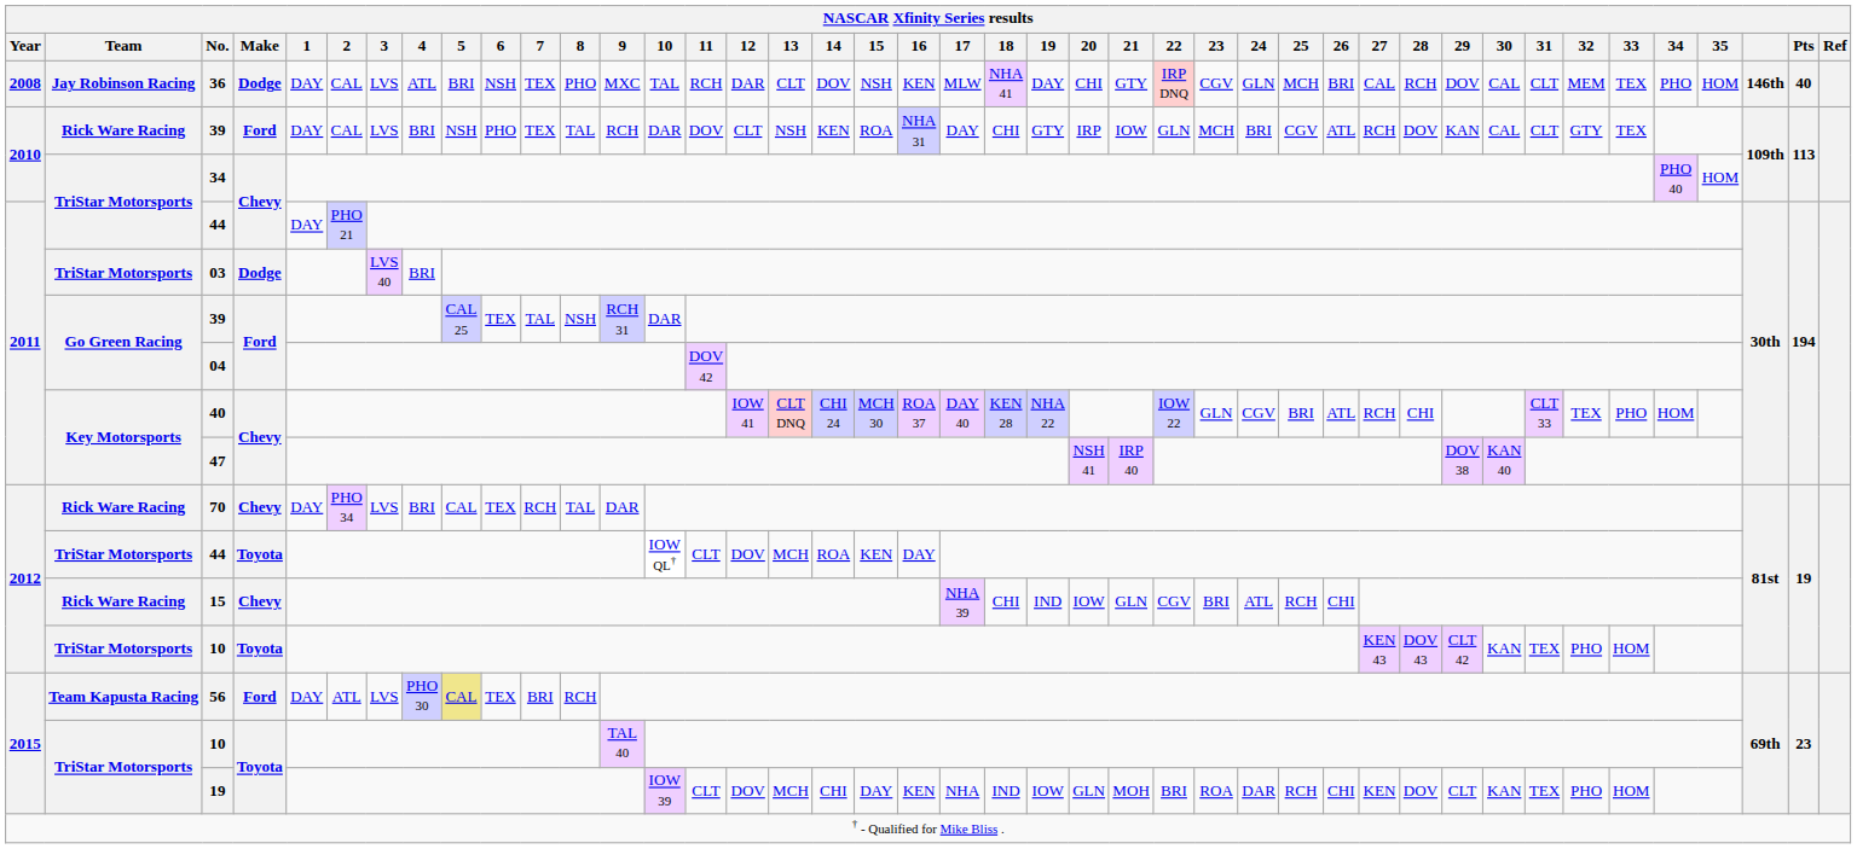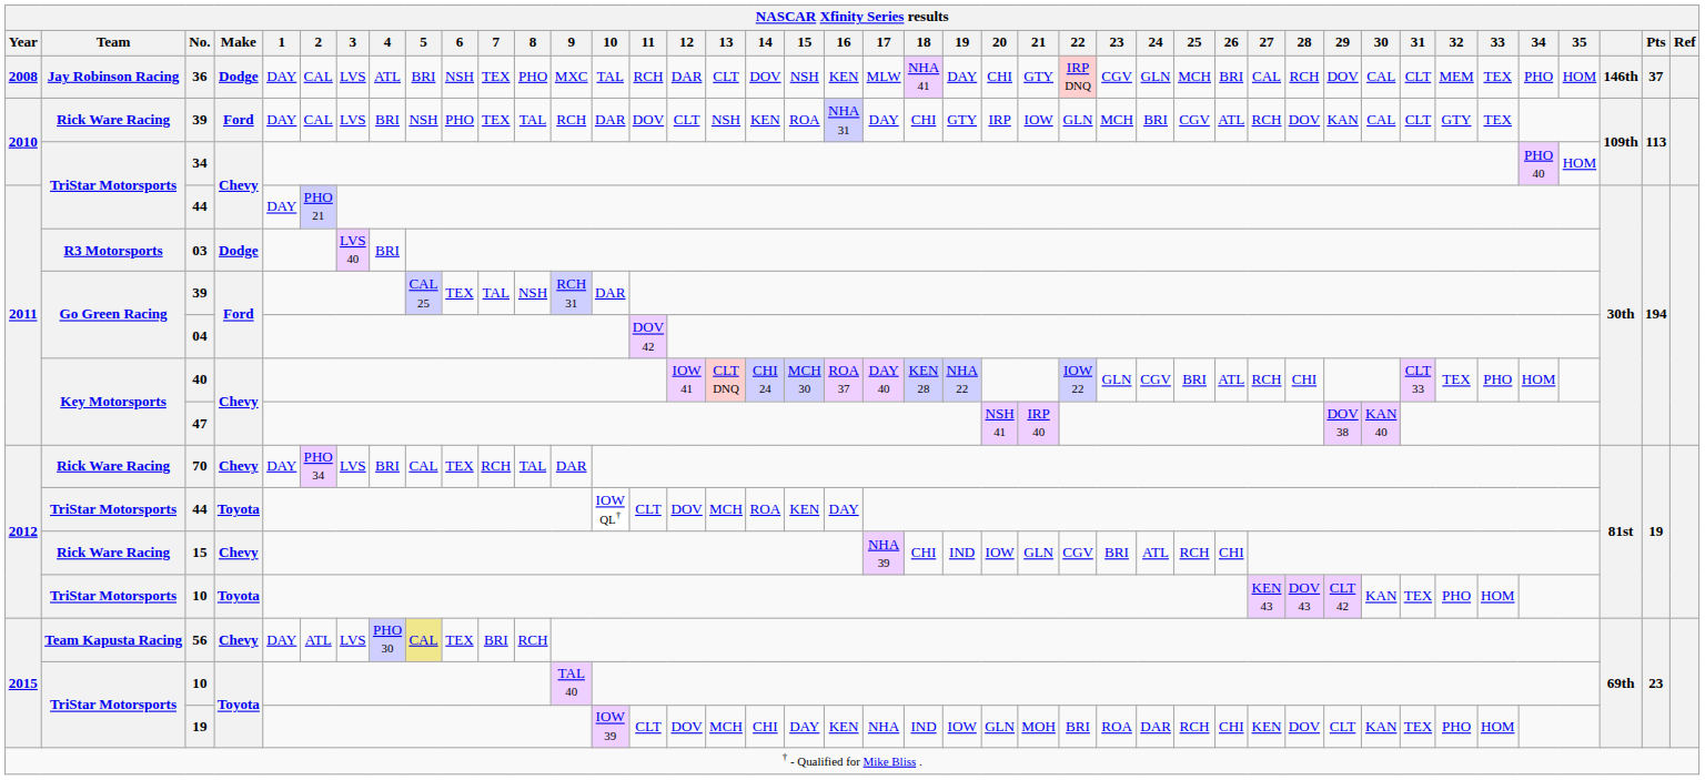36 | NASCAR Xfinity Series results / Pts: 40 -> 37
03 | NASCAR Xfinity Series results / Team: TriStar Motorsports -> R3 Motorsports
56 | NASCAR Xfinity Series results / Make: Ford -> Chevy
